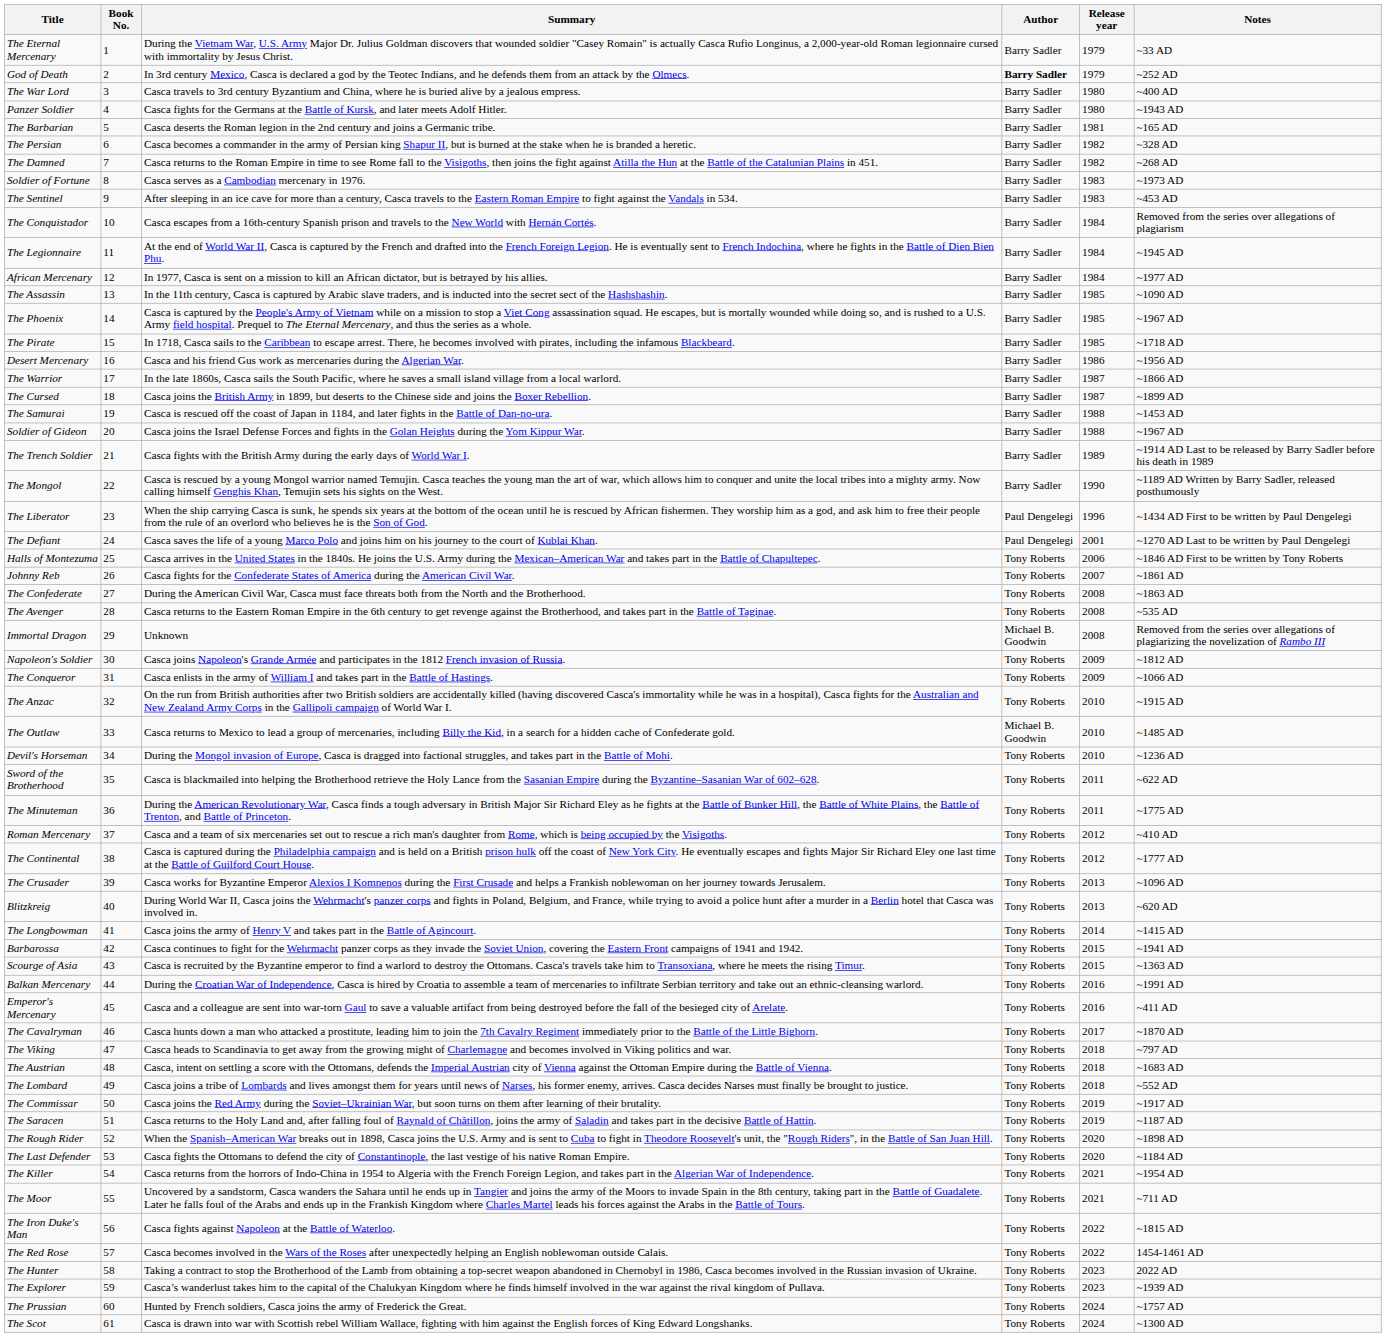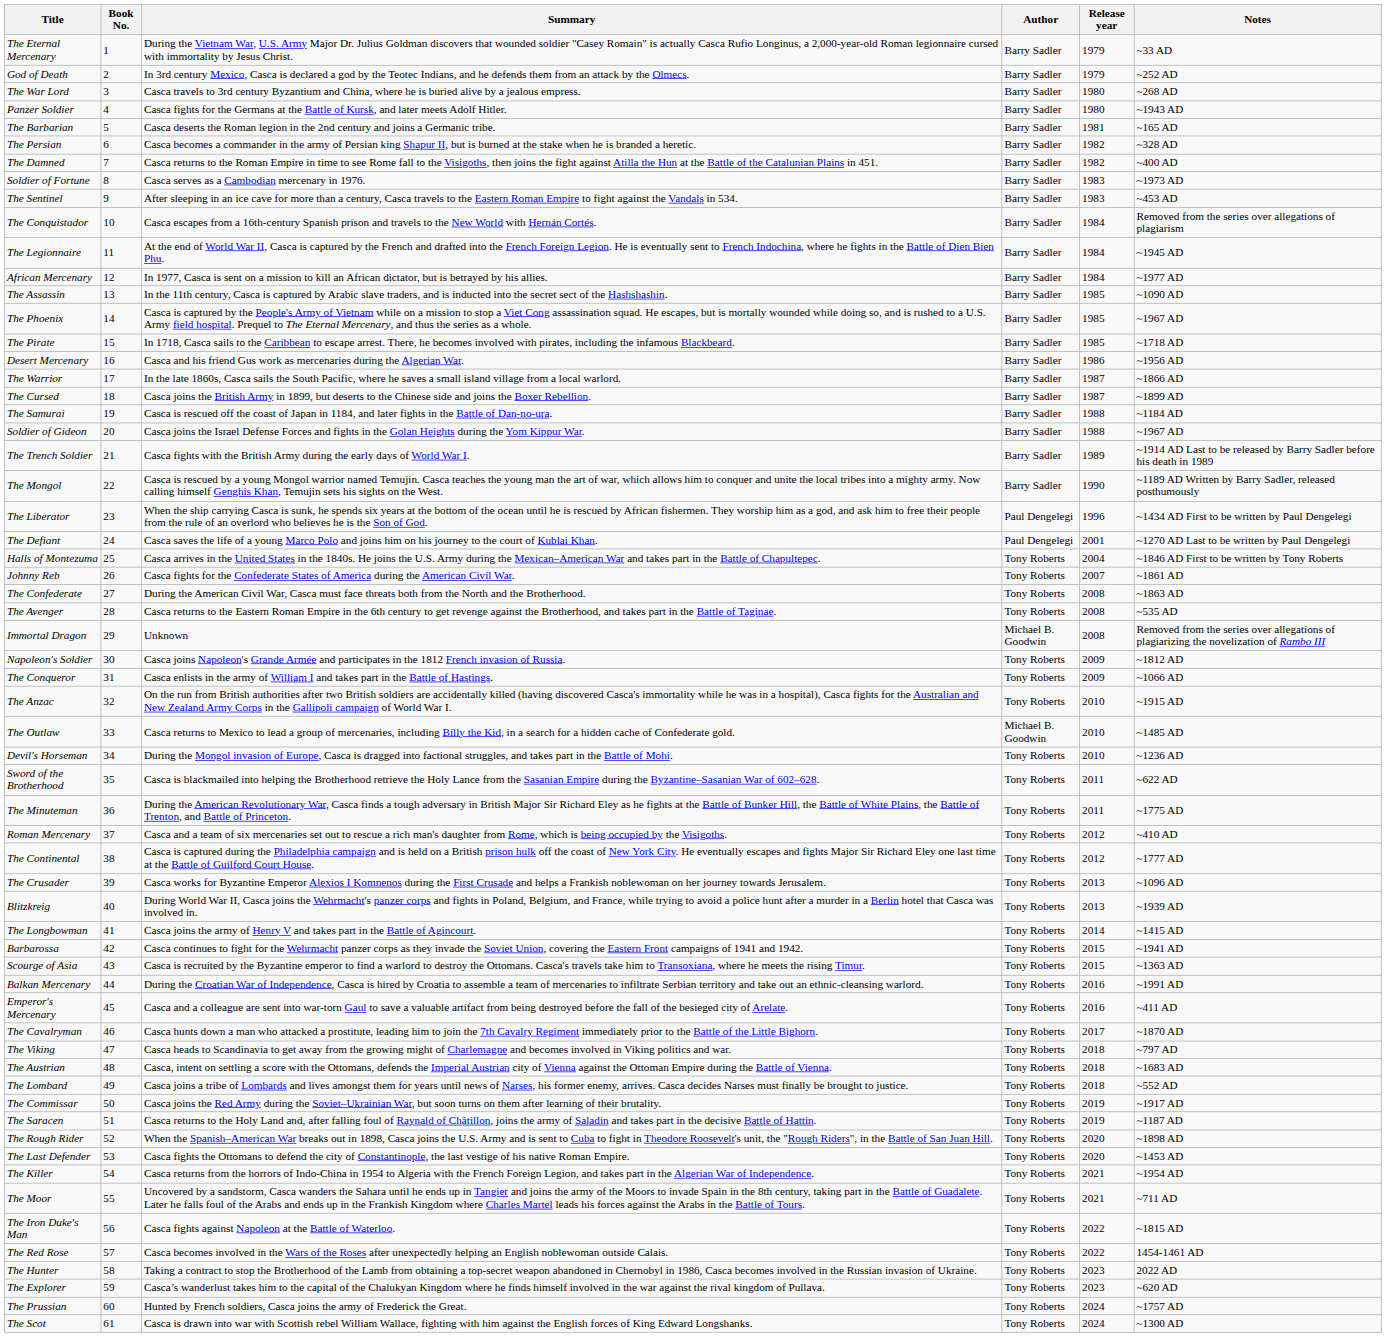God of Death | Author: bold -> normal
The War Lord | Notes: ~400 AD -> ~268 AD
The Damned | Notes: ~268 AD -> ~400 AD
The Samurai | Notes: ~1453 AD -> ~1184 AD
Halls of Montezuma | Release year: 2006 -> 2004
Blitzkreig | Notes: ~620 AD -> ~1939 AD
The Last Defender | Notes: ~1184 AD -> ~1453 AD
The Explorer | Notes: ~1939 AD -> ~620 AD
